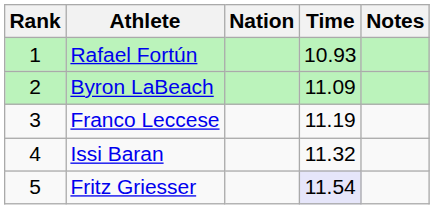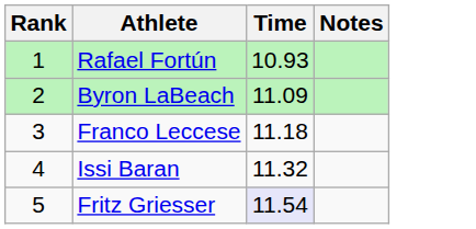- column: Nation
Franco Leccese | Time: 11.19 -> 11.18
